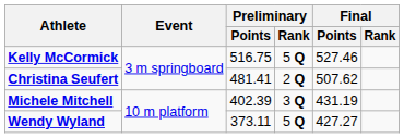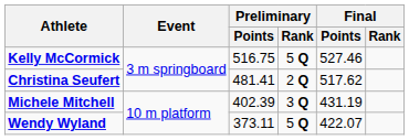Christina Seufert | Final / Points: 507.62 -> 517.62
Wendy Wyland | Final / Points: 427.27 -> 422.07
